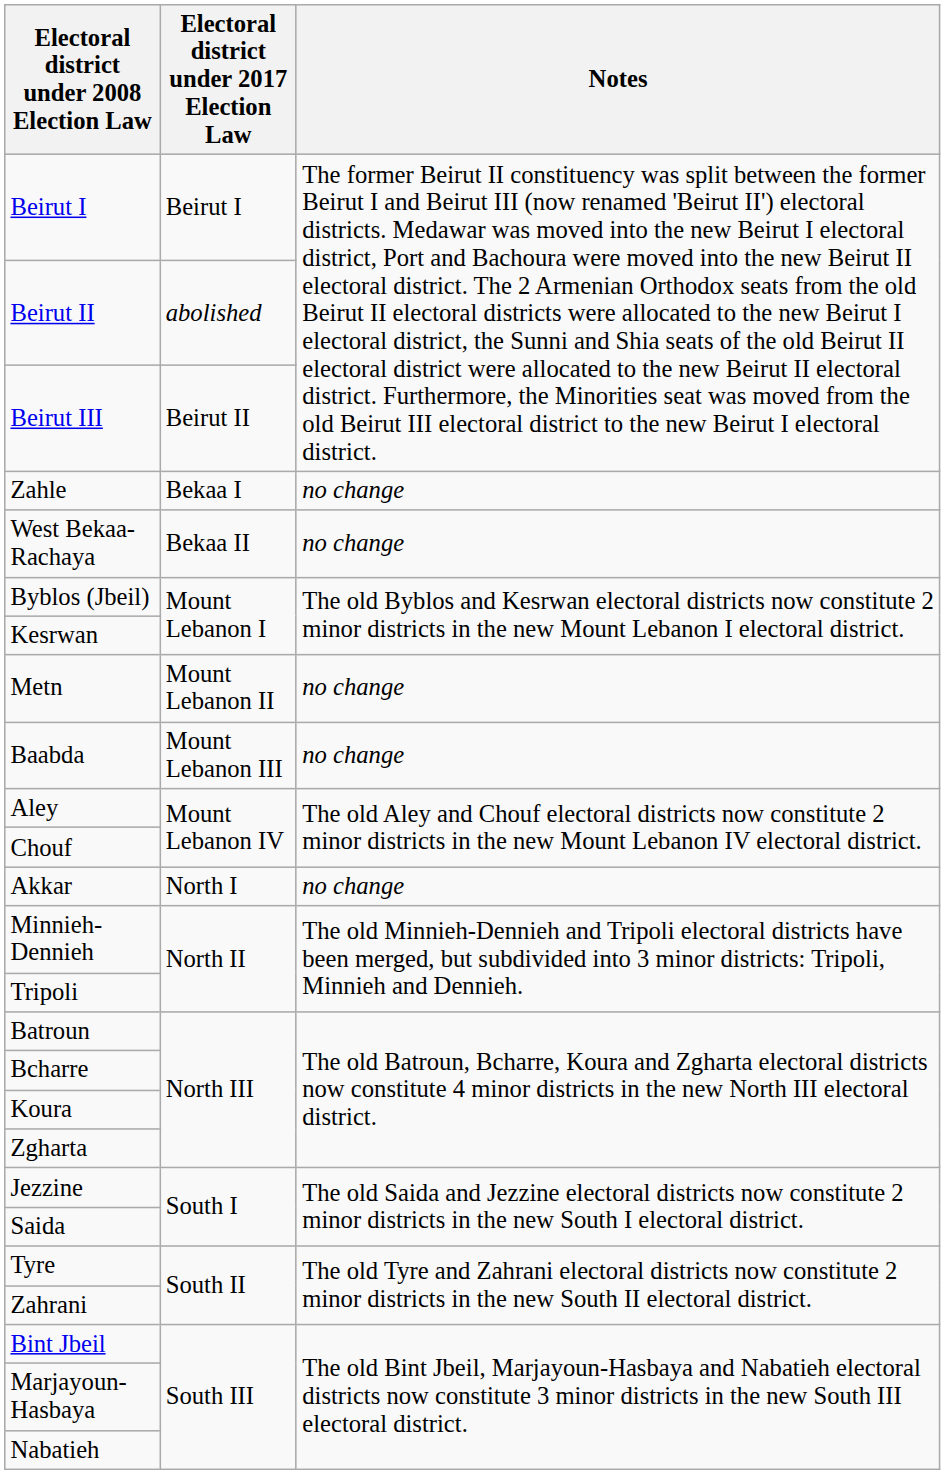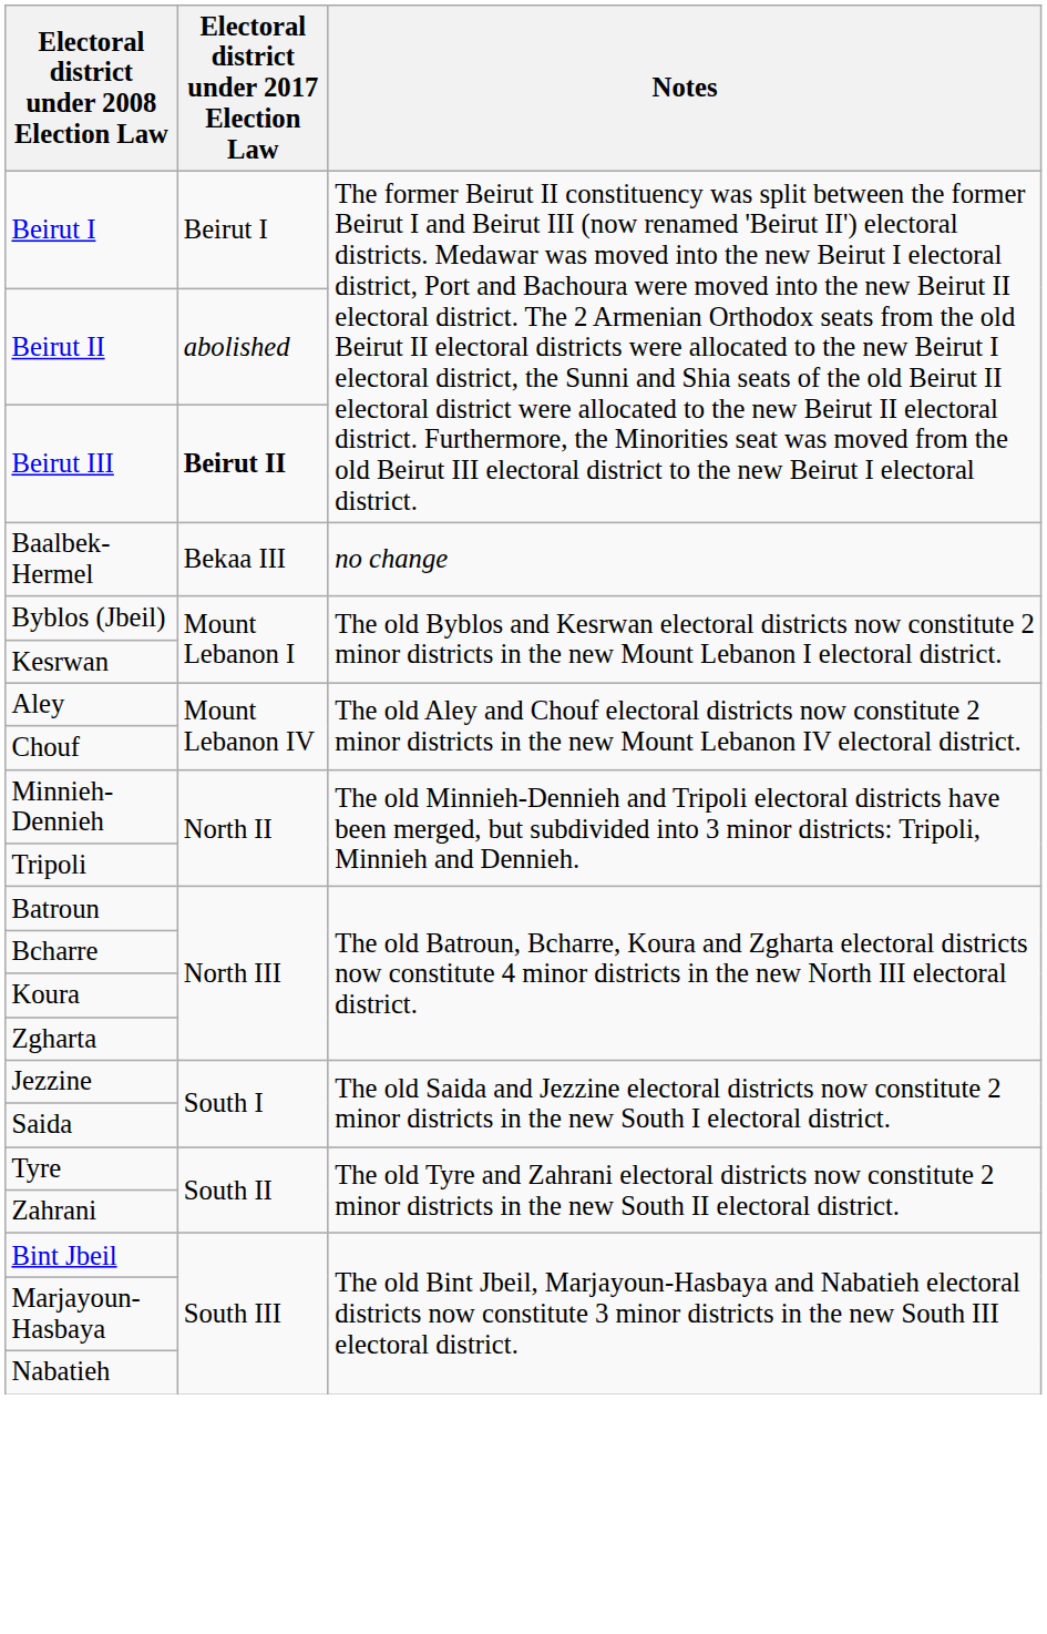Beirut III | Electoral district under 2017 Election Law: normal -> bold
- row: Zahle | Bekaa I | no change
- row: West Bekaa-Rachaya | Bekaa II | no change
+ row: Baalbek-Hermel | Bekaa III | no change
- row: Metn | Mount Lebanon II | no change
- row: Baabda | Mount Lebanon III | no change
- row: Akkar | North I | no change
